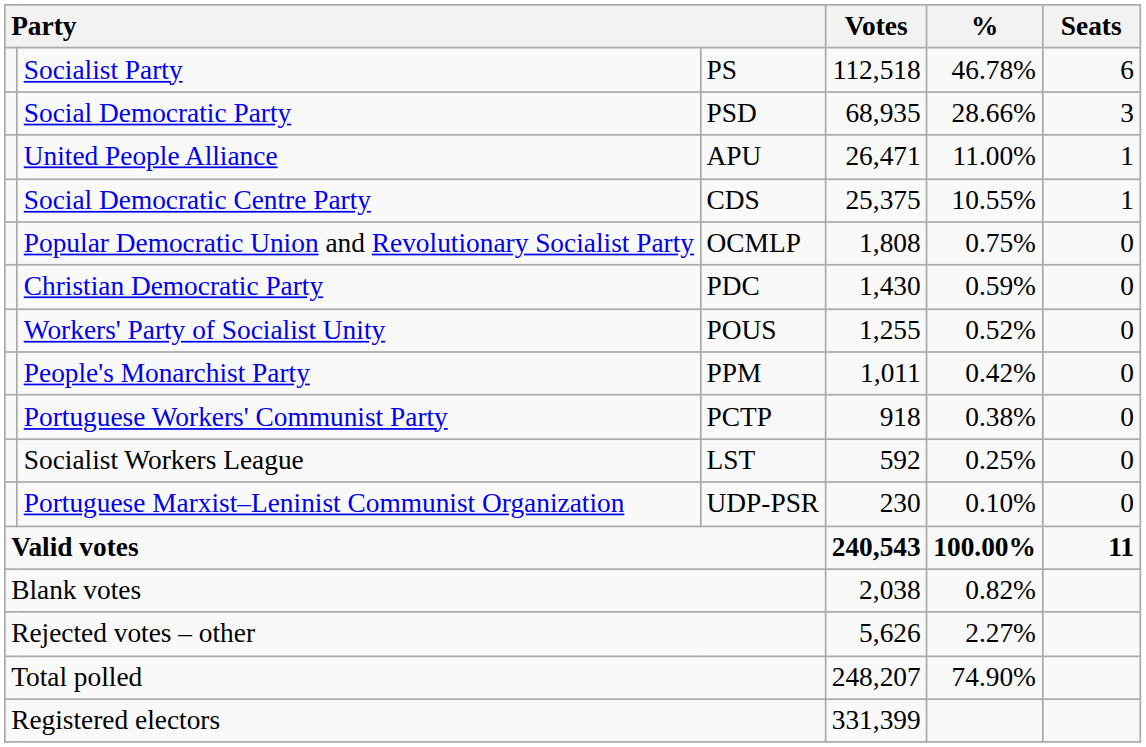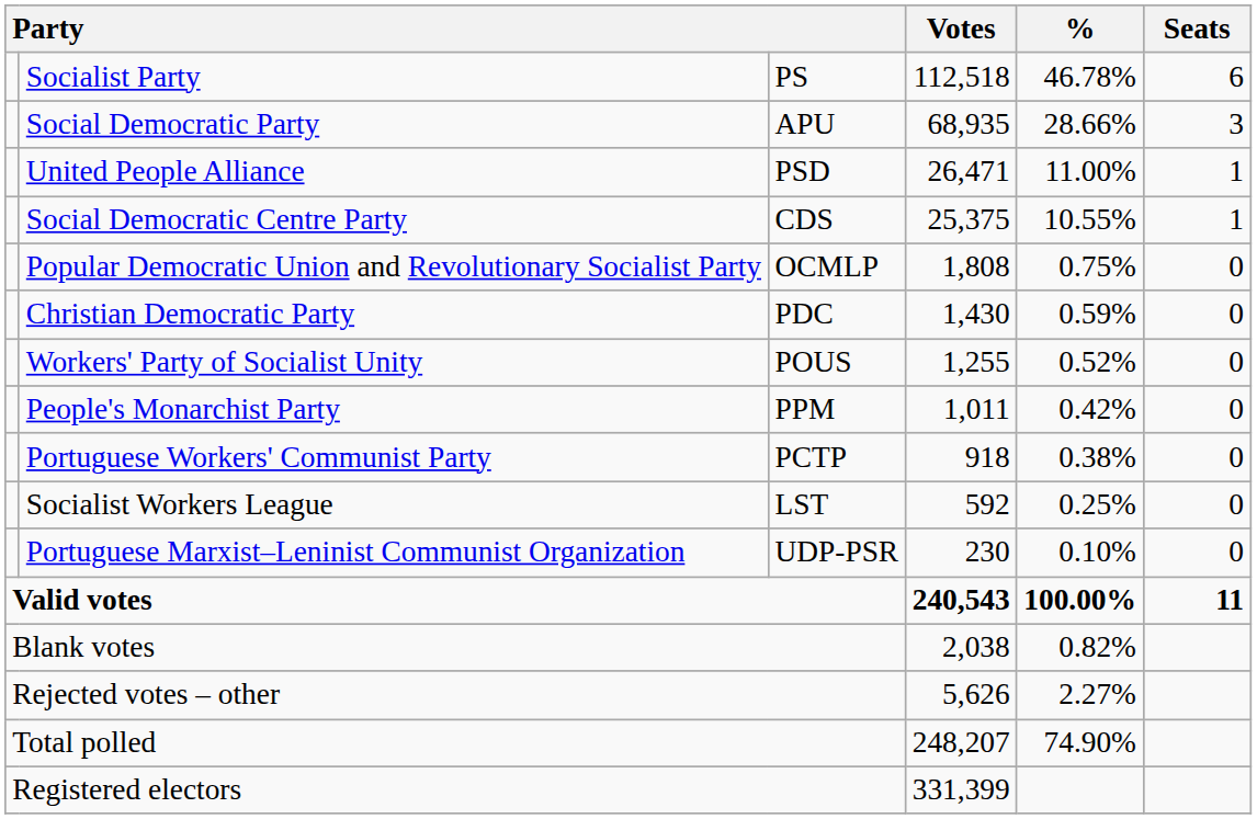Social Democratic Party | column 3: PSD -> APU
United People Alliance | column 3: APU -> PSD
